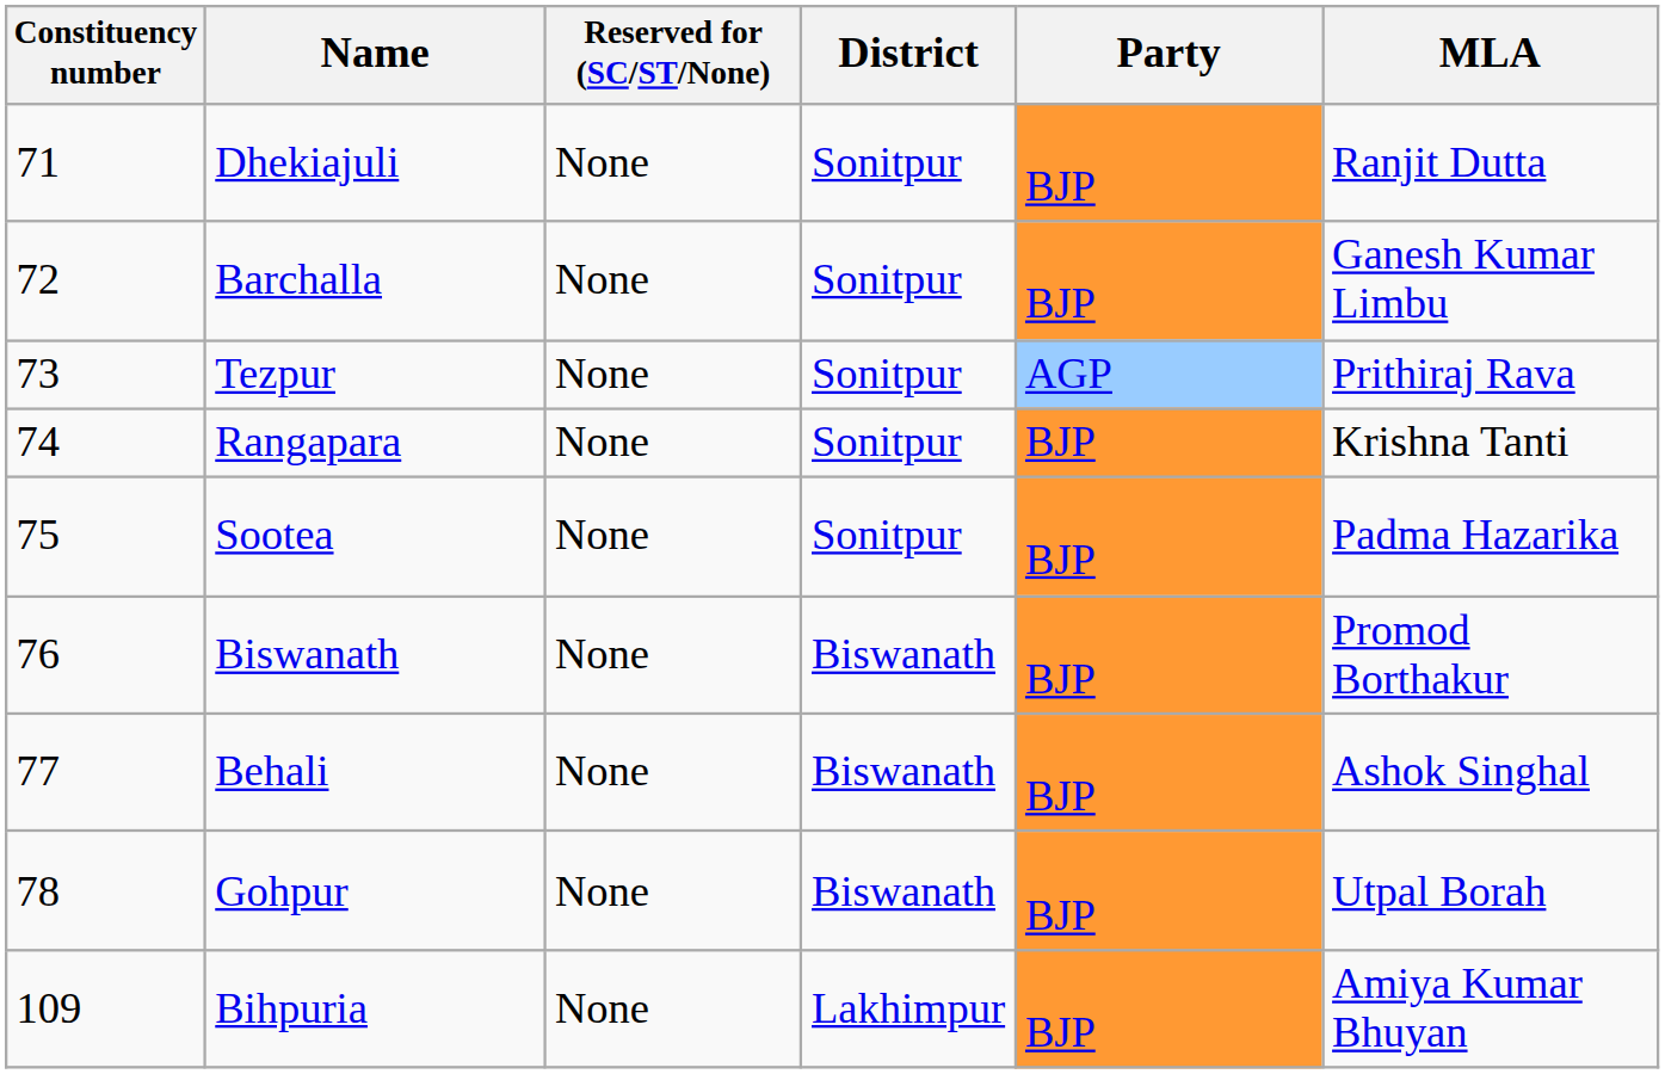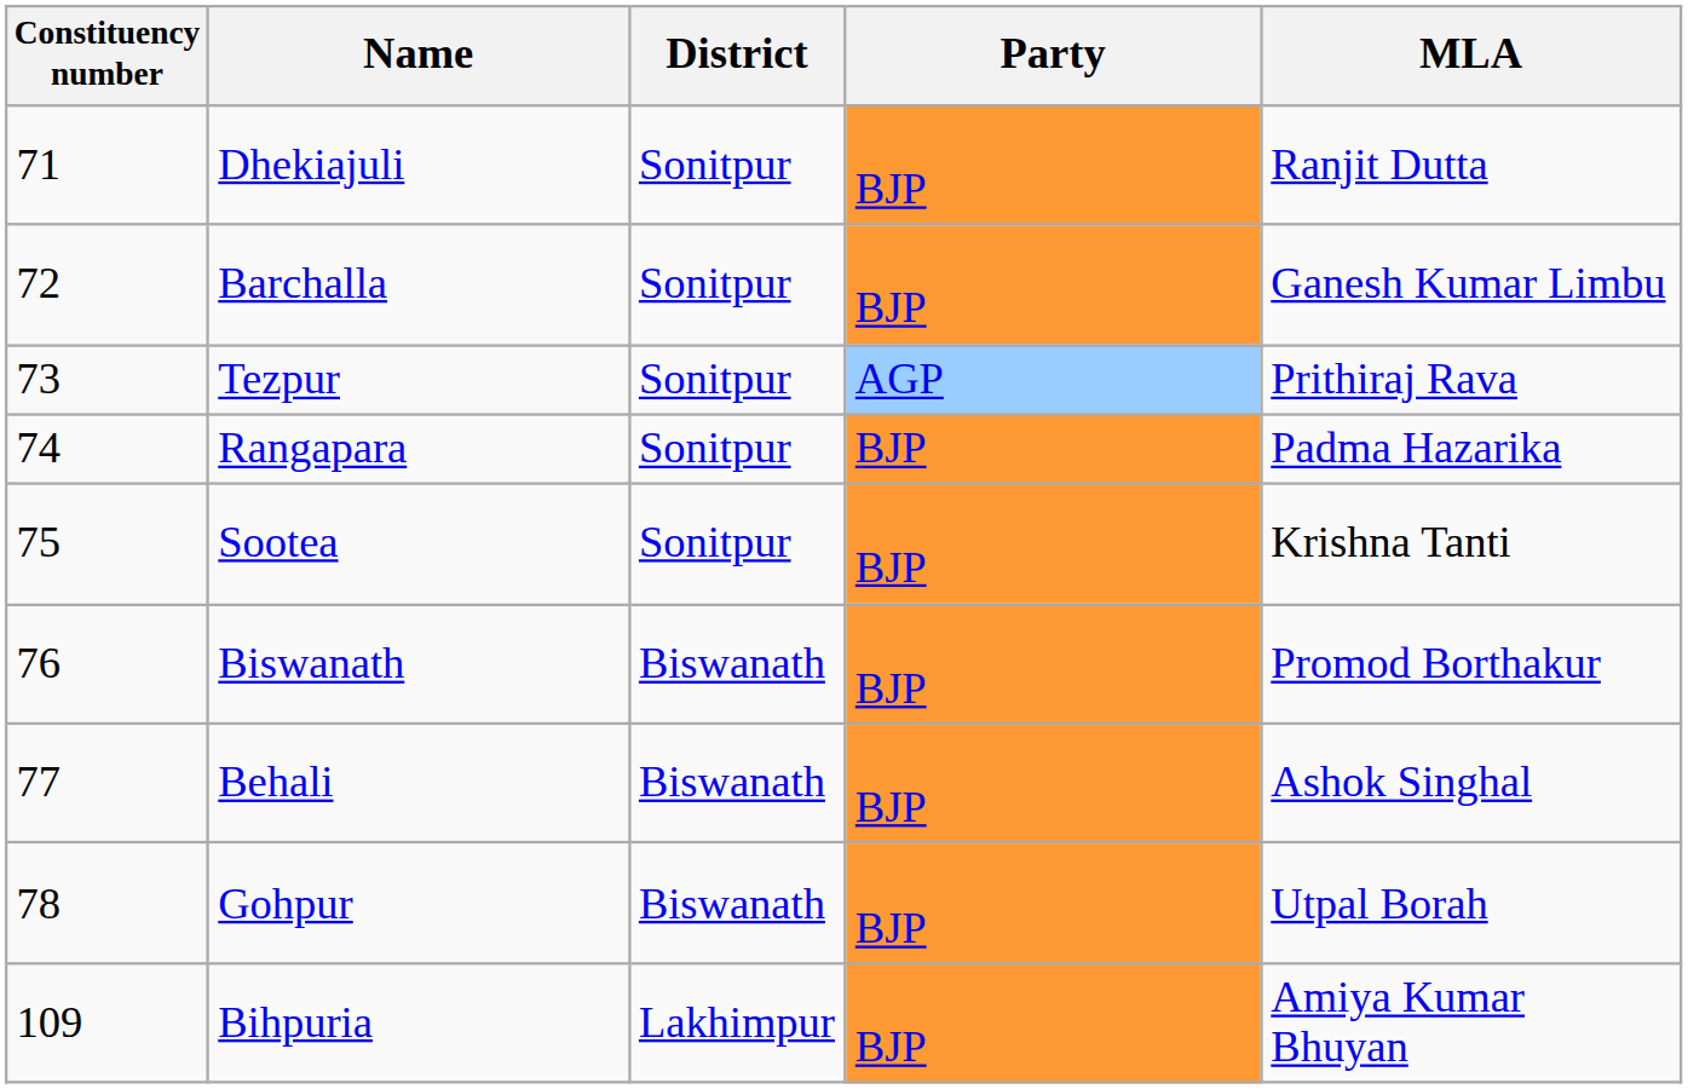- column: Reserved for (SC/ST/None) | None | None | None | None | None | None | None | None | None
Rangapara | MLA: Krishna Tanti -> Padma Hazarika
Sootea | MLA: Padma Hazarika -> Krishna Tanti
